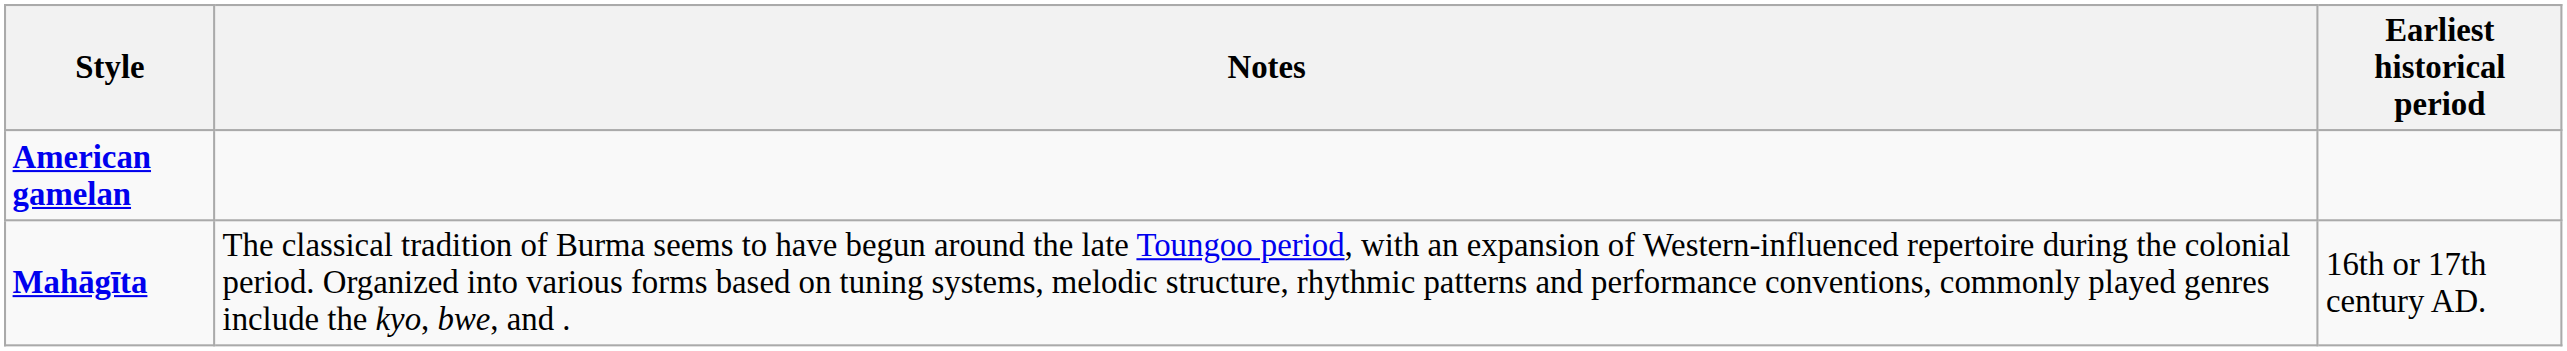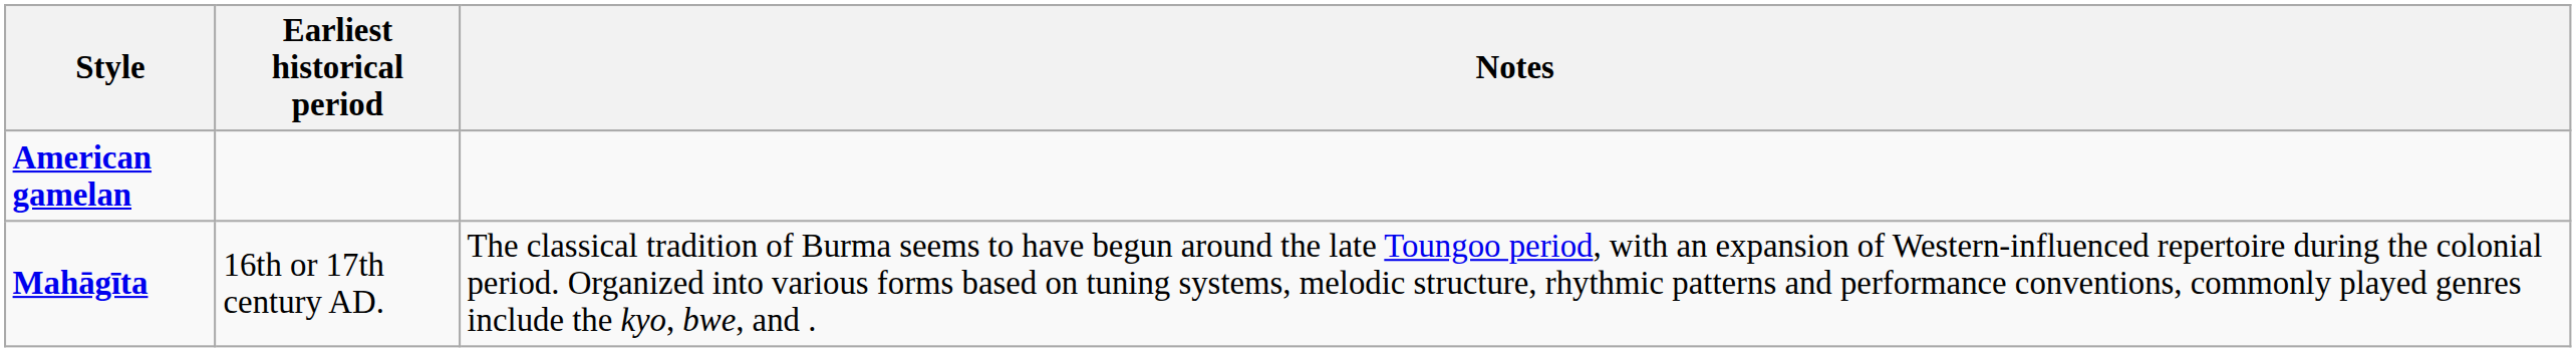columns swapped: Earliest historical period <-> Notes
